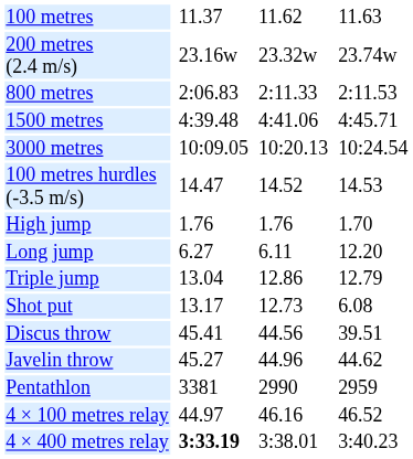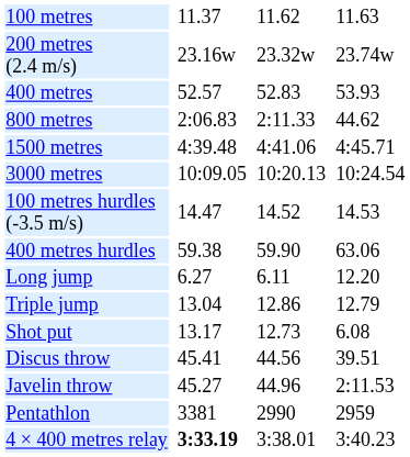+ row: 400 metres | 52.57 | 52.83 | 53.93
800 metres | column 7: 2:11.53 -> 44.62
+ row: 400 metres hurdles | 59.38 | 59.90 | 63.06
- row: High jump | 1.76 | 1.76 | 1.70
Javelin throw | column 7: 44.62 -> 2:11.53
- row: 4 × 100 metres relay | 44.97 | 46.16 | 46.52
